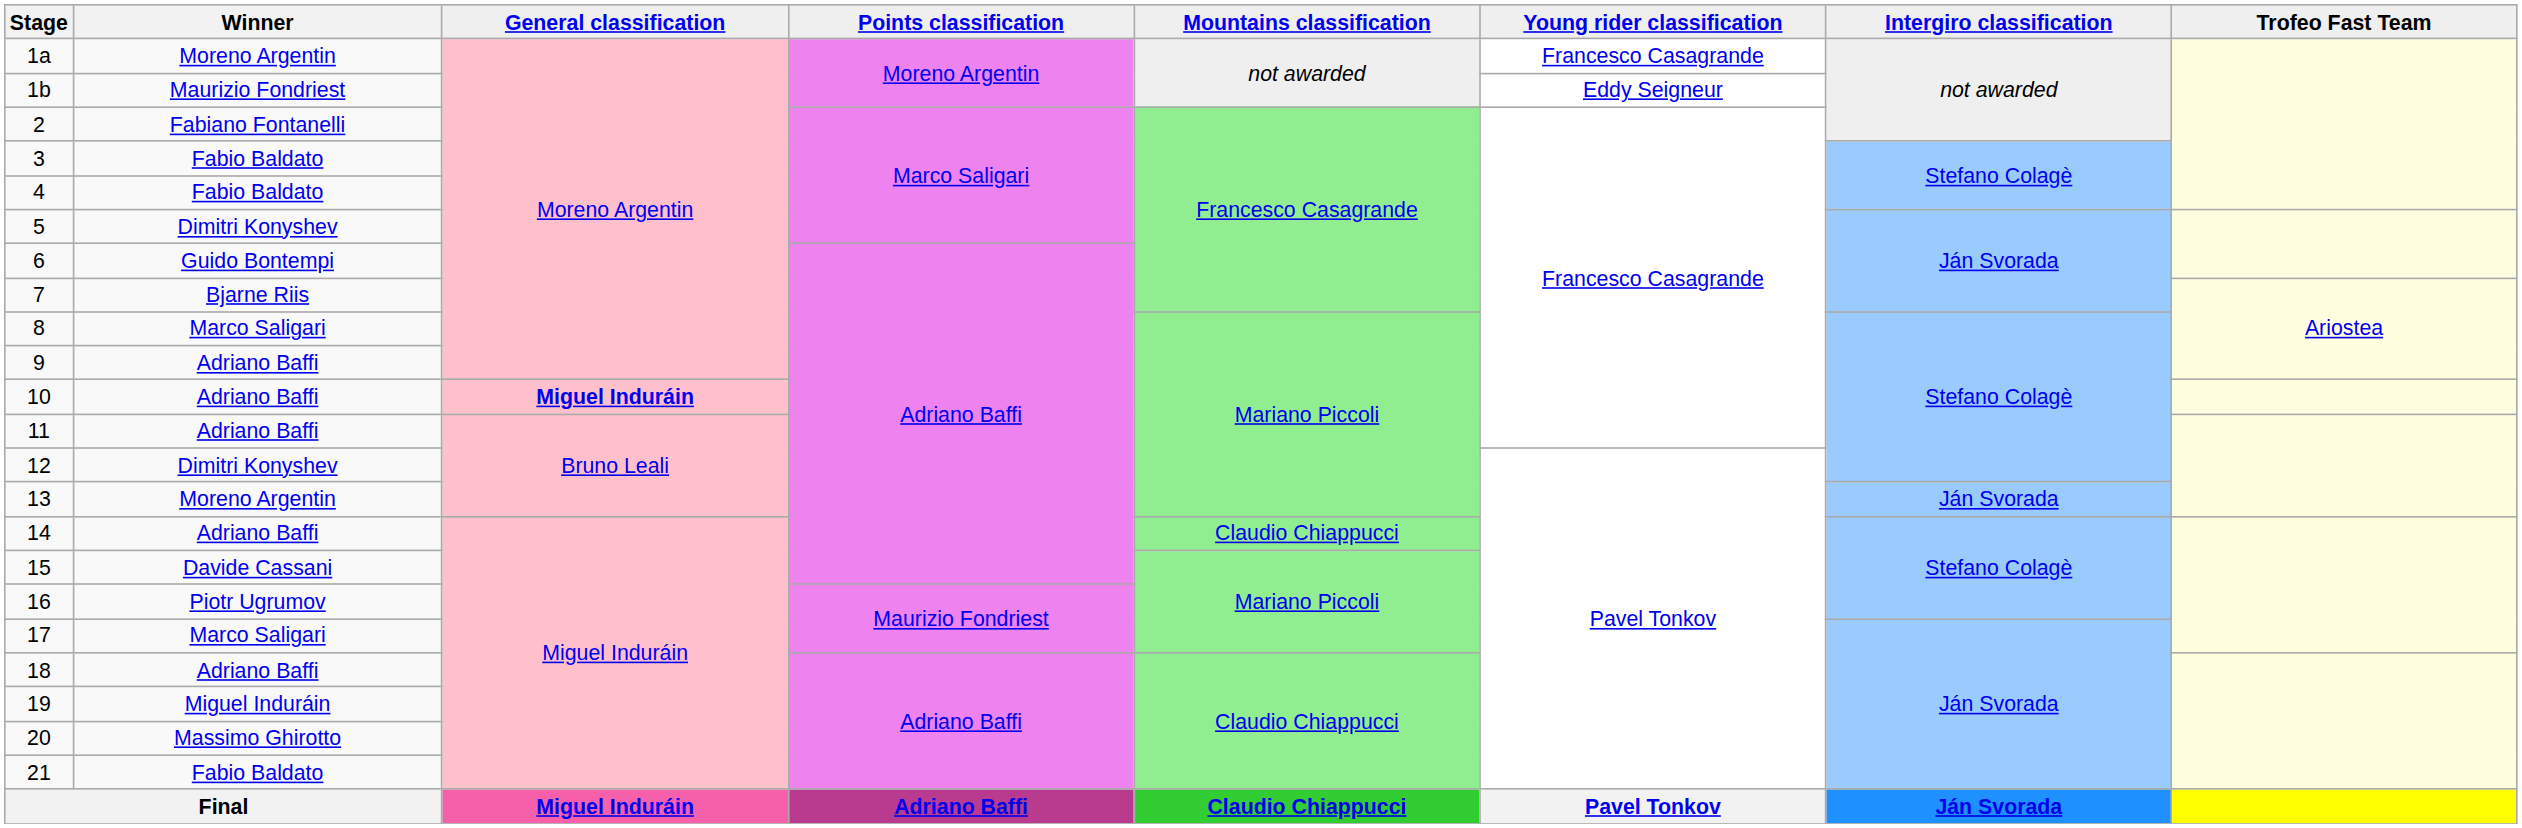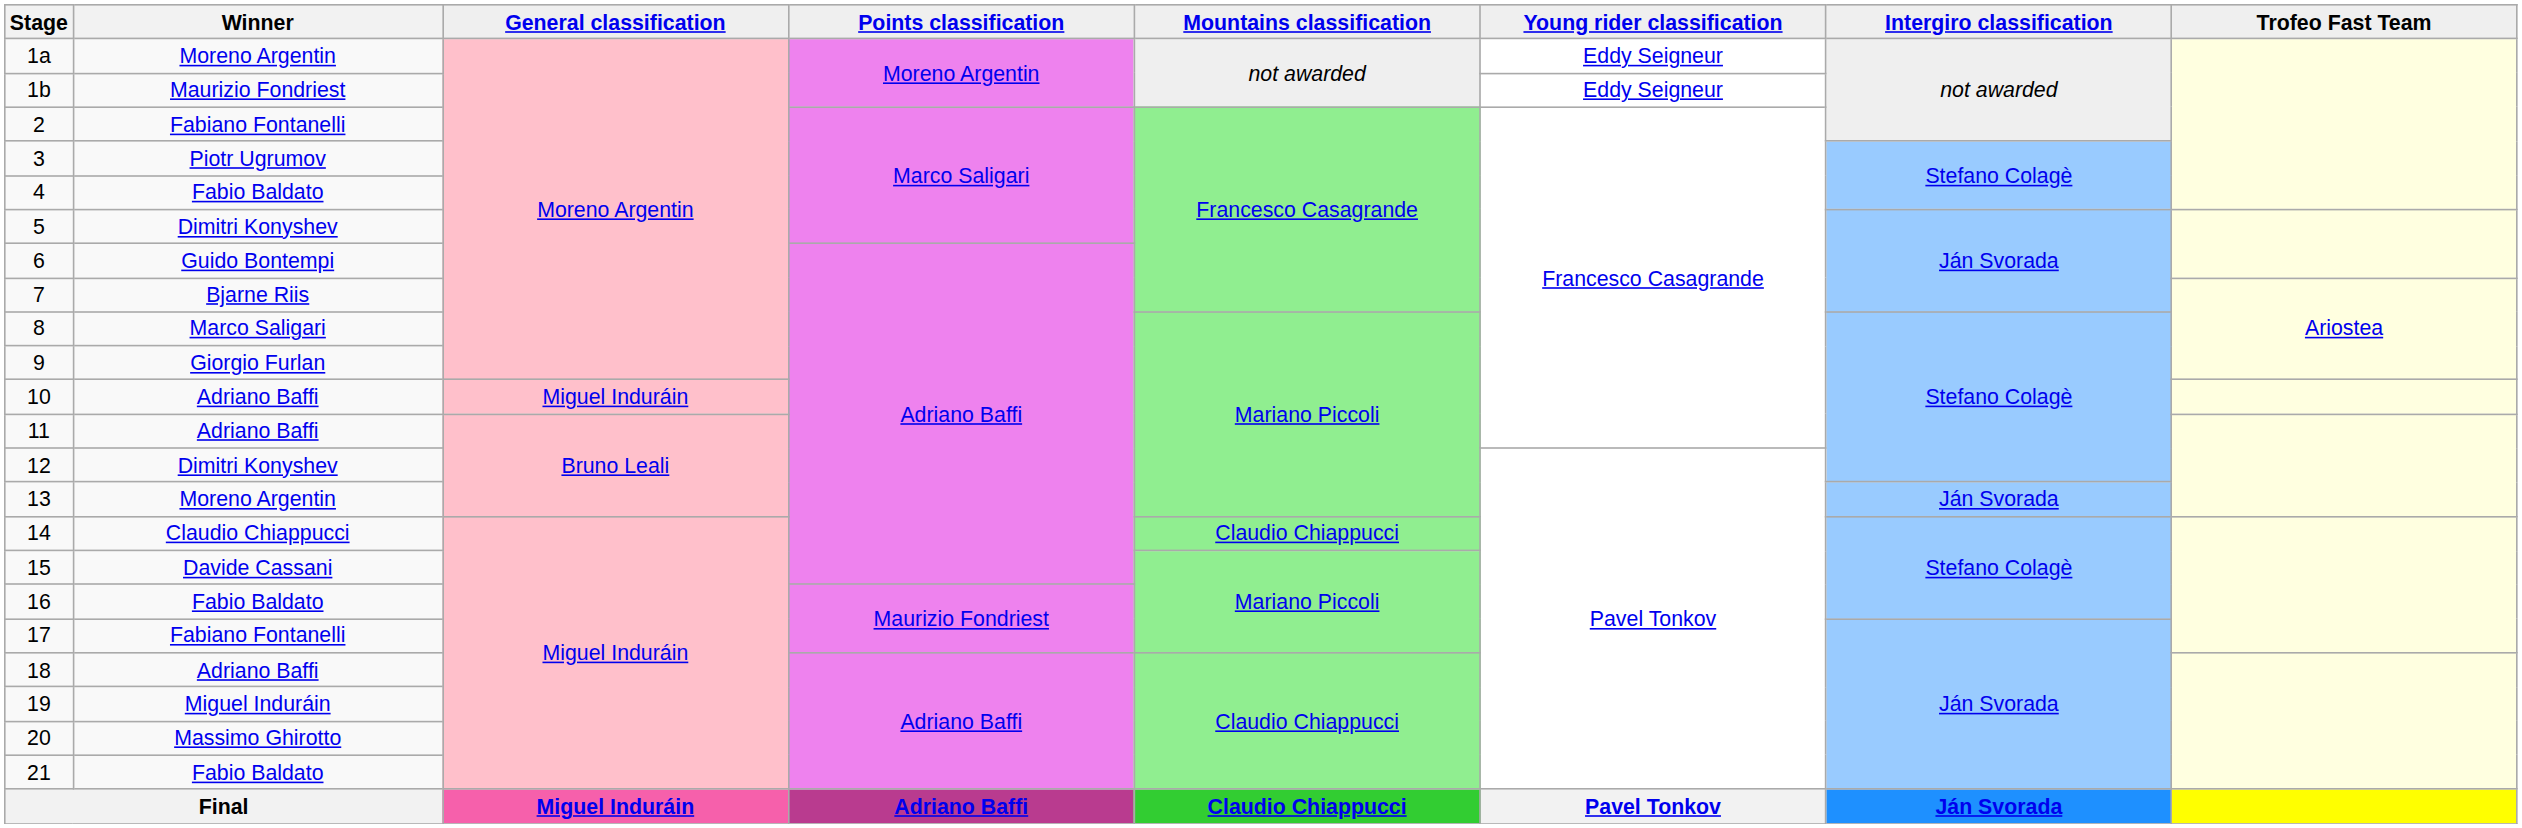1a | Young rider classification: Francesco Casagrande -> Eddy Seigneur
3 | Winner: Fabio Baldato -> Piotr Ugrumov
9 | Winner: Adriano Baffi -> Giorgio Furlan
10 | General classification: bold -> normal
14 | Winner: Adriano Baffi -> Claudio Chiappucci
16 | Winner: Piotr Ugrumov -> Fabio Baldato
17 | Winner: Marco Saligari -> Fabiano Fontanelli
